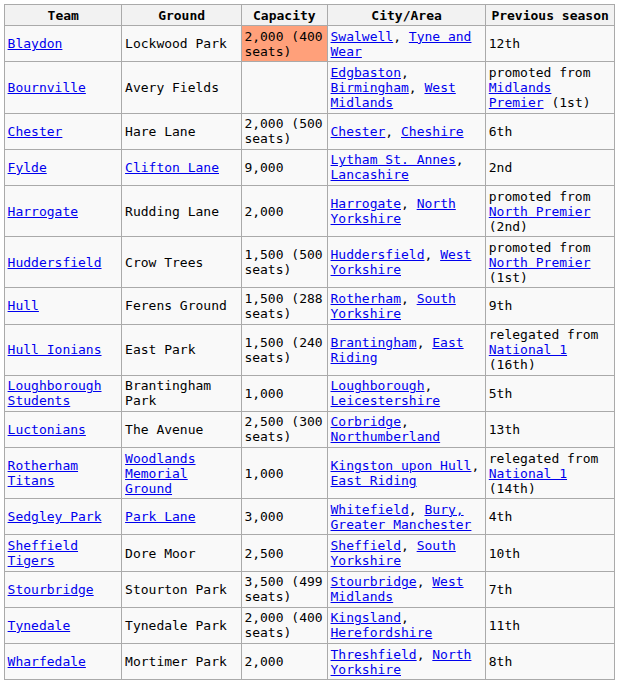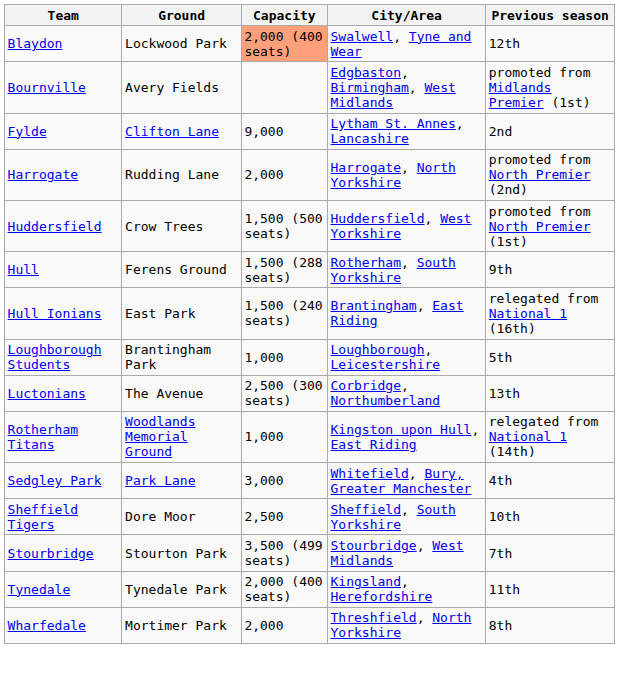- row: Chester | Hare Lane | 2,000 (500 seats) | Chester, Cheshire | 6th
